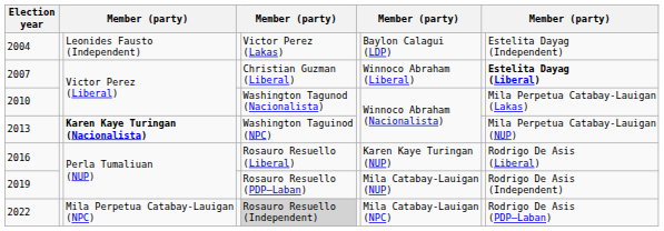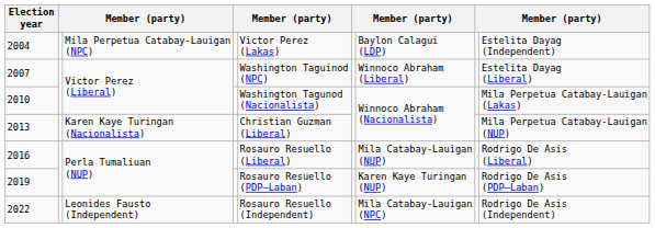2004 | column 3: Leonides Fausto (Independent) -> Mila Perpetua Catabay-Lauigan (NPC)
2007 | column 5: Christian Guzman (Liberal) -> Washington Taguinod (NPC)
2007 | column 9: bold -> normal
2013 | column 3: bold -> normal
2013 | column 5: Washington Taguinod (NPC) -> Christian Guzman (Liberal)
2016 | column 7: Karen Kaye Turingan (NUP) -> Mila Catabay-Lauigan (NUP)
2019 | column 7: Mila Catabay-Lauigan (NUP) -> Karen Kaye Turingan (NUP)
2019 | column 9: Rodrigo De Asis (Independent) -> Rodrigo De Asis (PDP–Laban)
2022 | column 3: Mila Perpetua Catabay-Lauigan (NPC) -> Leonides Fausto (Independent)
2022 | column 5: lightgrey background -> no background
2022 | column 9: Rodrigo De Asis (PDP–Laban) -> Rodrigo De Asis (Independent)
